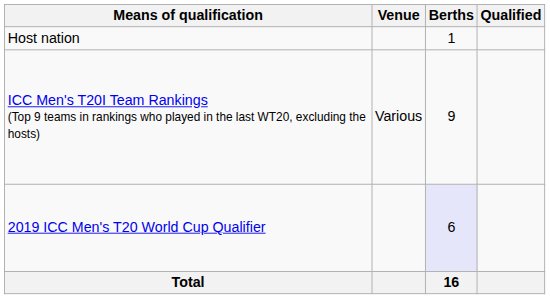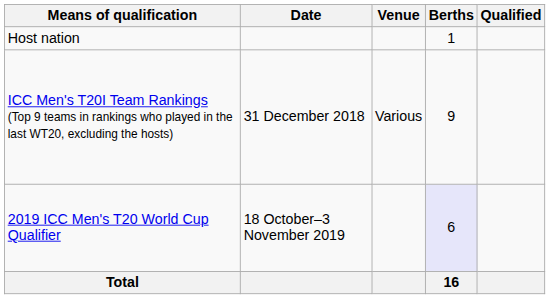+ column: Date | 31 December 2018 | 18 October–3 November 2019
